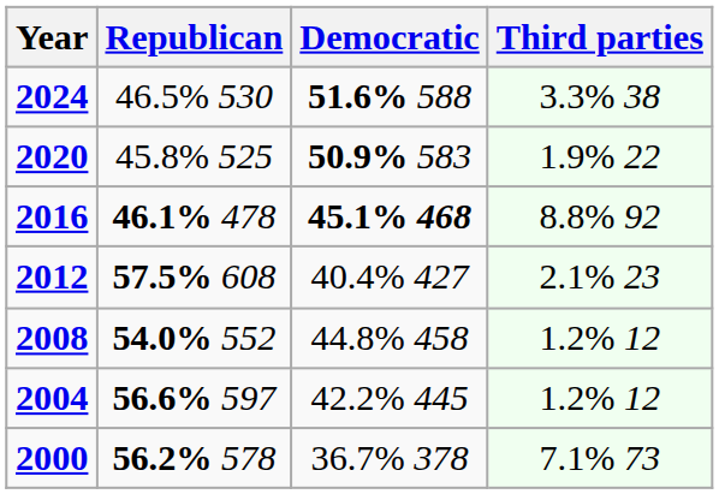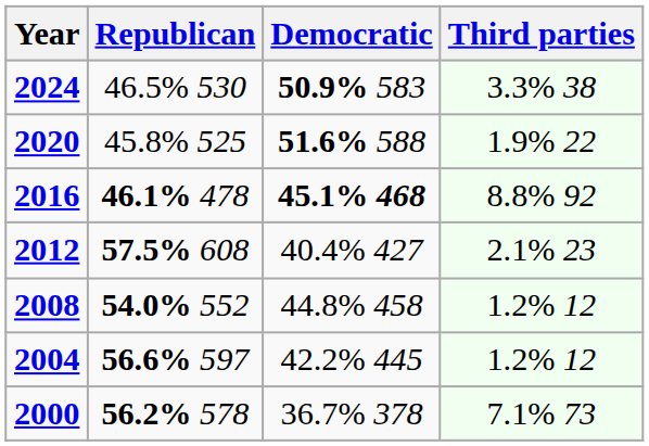2024 | Democratic: 51.6% 588 -> 50.9% 583
2020 | Democratic: 50.9% 583 -> 51.6% 588
